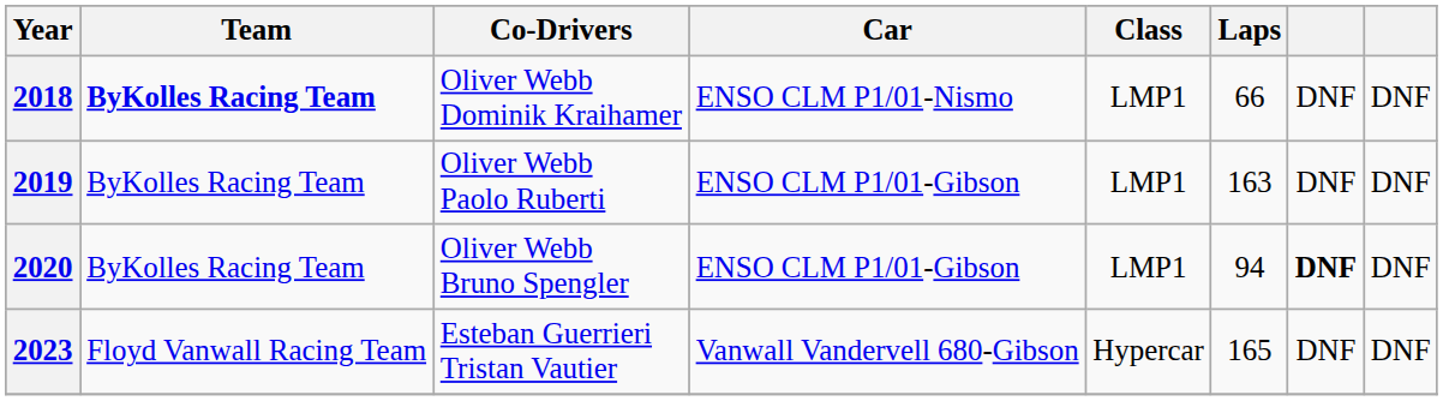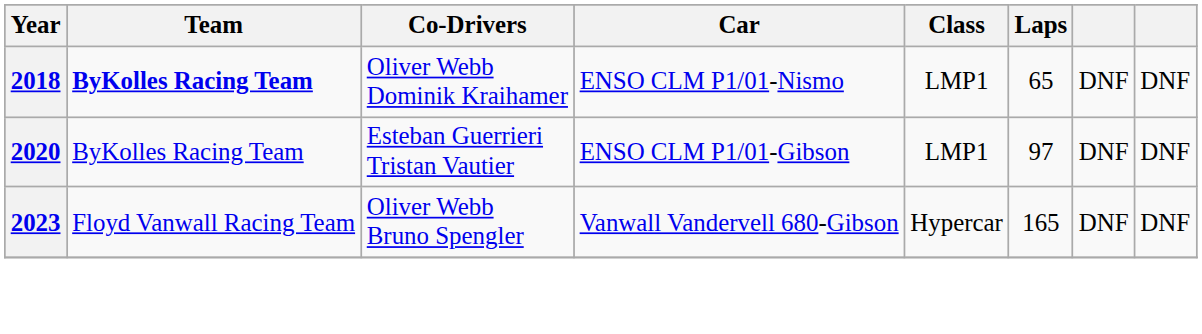2018 | Laps: 66 -> 65
- row: 2019 | ByKolles Racing Team | Oliver Webb Paolo Ruberti | ENSO CLM P1/01-Gibson | LMP1 | 163 | DNF | DNF
2020 | Co-Drivers: Oliver Webb Bruno Spengler -> Esteban Guerrieri Tristan Vautier
2020 | Laps: 94 -> 97
2020 | column 7: bold -> normal
2023 | Co-Drivers: Esteban Guerrieri Tristan Vautier -> Oliver Webb Bruno Spengler
